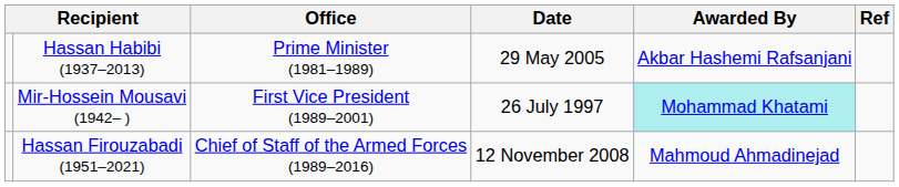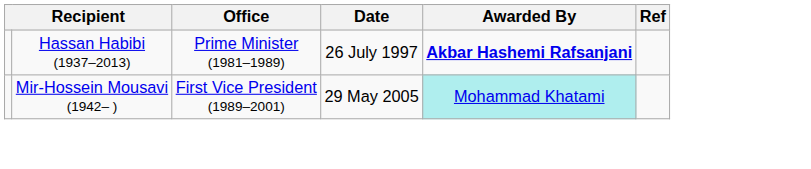Hassan Habibi (1937–2013) | Date: 29 May 2005 -> 26 July 1997
Hassan Habibi (1937–2013) | Awarded By: normal -> bold
Mir-Hossein Mousavi (1942– ) | Date: 26 July 1997 -> 29 May 2005
- row: Hassan Firouzabadi (1951–2021) | Chief of Staff of the Armed Forces (1989–2016) | 12 November 2008 | Mahmoud Ahmadinejad
